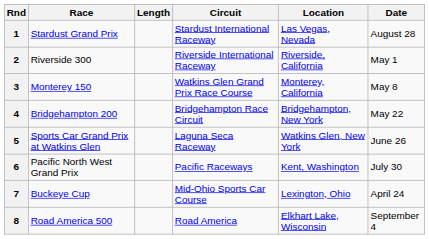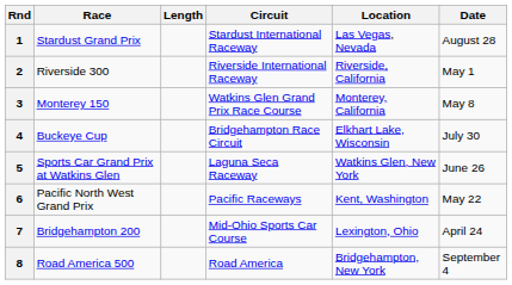4 | Race: Bridgehampton 200 -> Buckeye Cup
4 | Location: Bridgehampton, New York -> Elkhart Lake, Wisconsin
4 | Date: May 22 -> July 30
6 | Date: July 30 -> May 22
7 | Race: Buckeye Cup -> Bridgehampton 200
8 | Location: Elkhart Lake, Wisconsin -> Bridgehampton, New York
